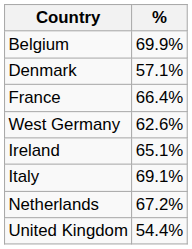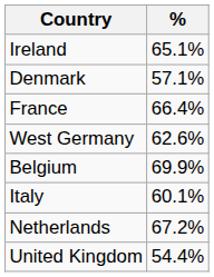rows swapped: Belgium <-> Ireland
Italy | %: 69.1% -> 60.1%
